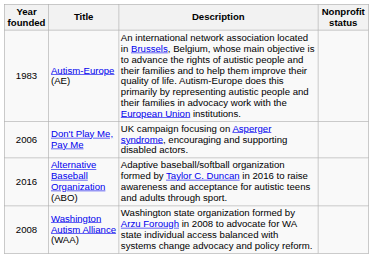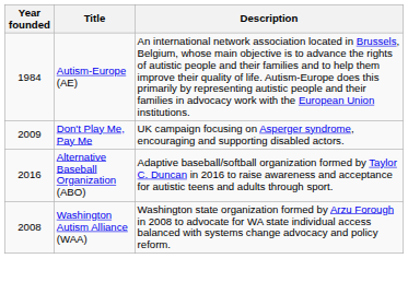- column: Nonprofit status
Autism-Europe (AE) | Year founded: 1983 -> 1984
Don't Play Me, Pay Me | Year founded: 2006 -> 2009
